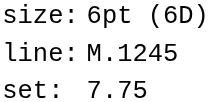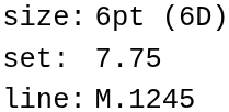rows swapped: set: <-> line:
